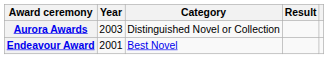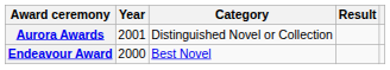Aurora Awards | Year: 2003 -> 2001
Endeavour Award | Year: 2001 -> 2000
